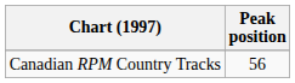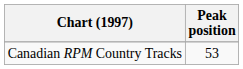Canadian RPM Country Tracks | Peak position: 56 -> 53
